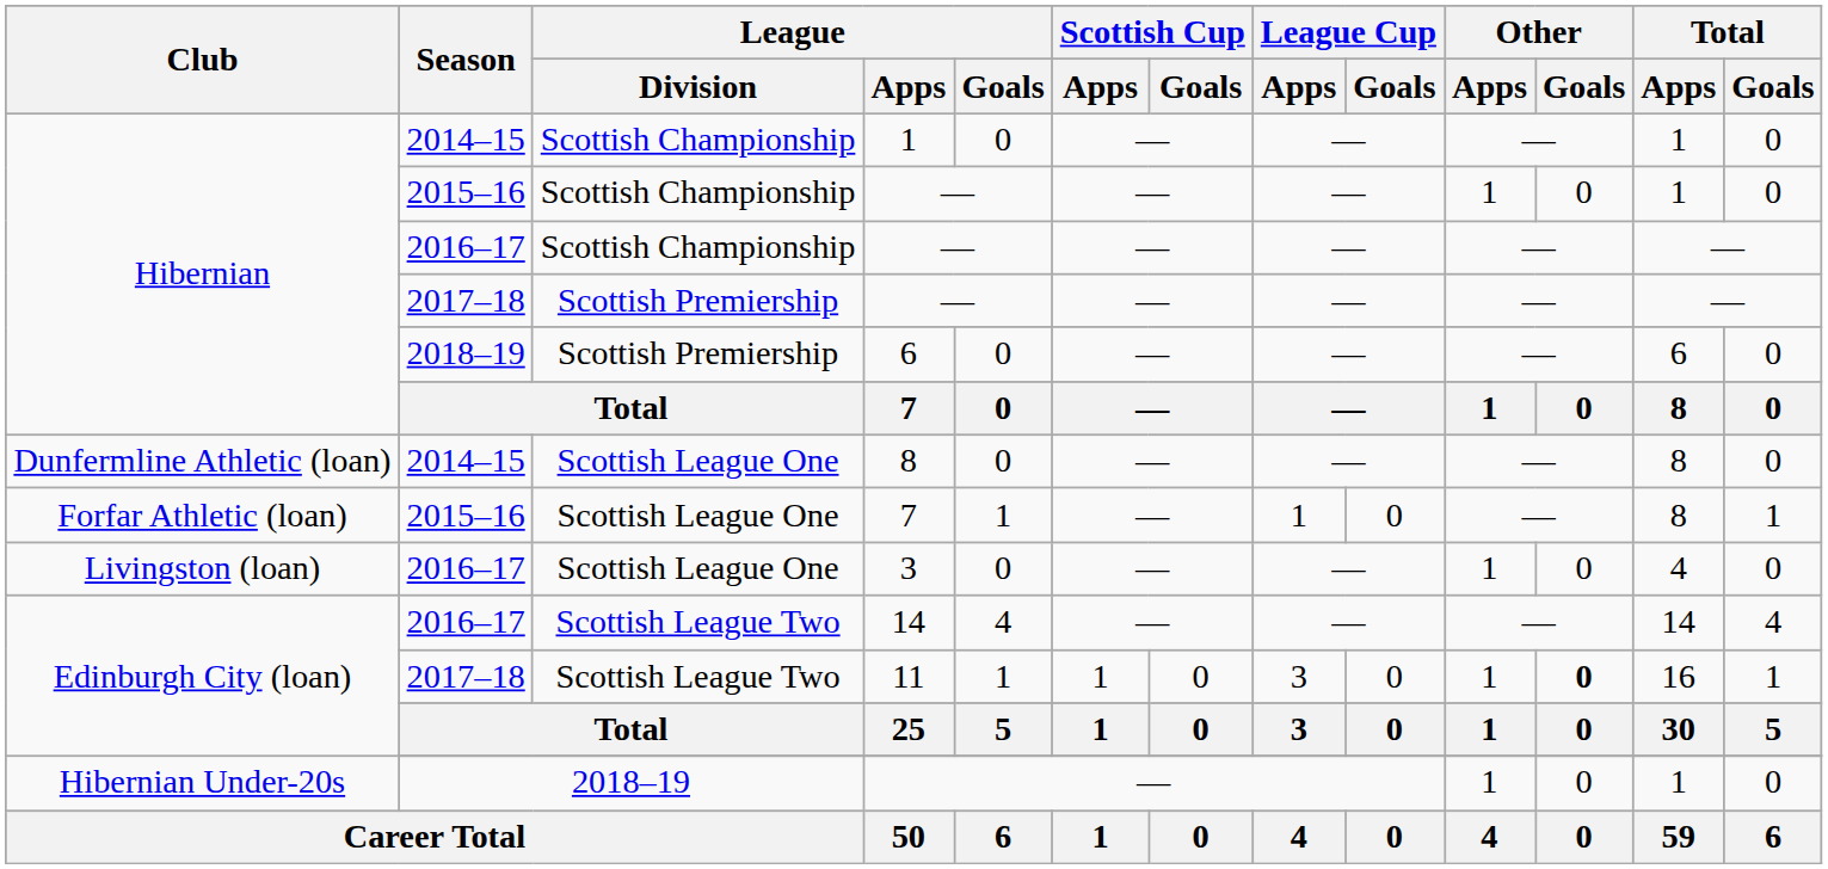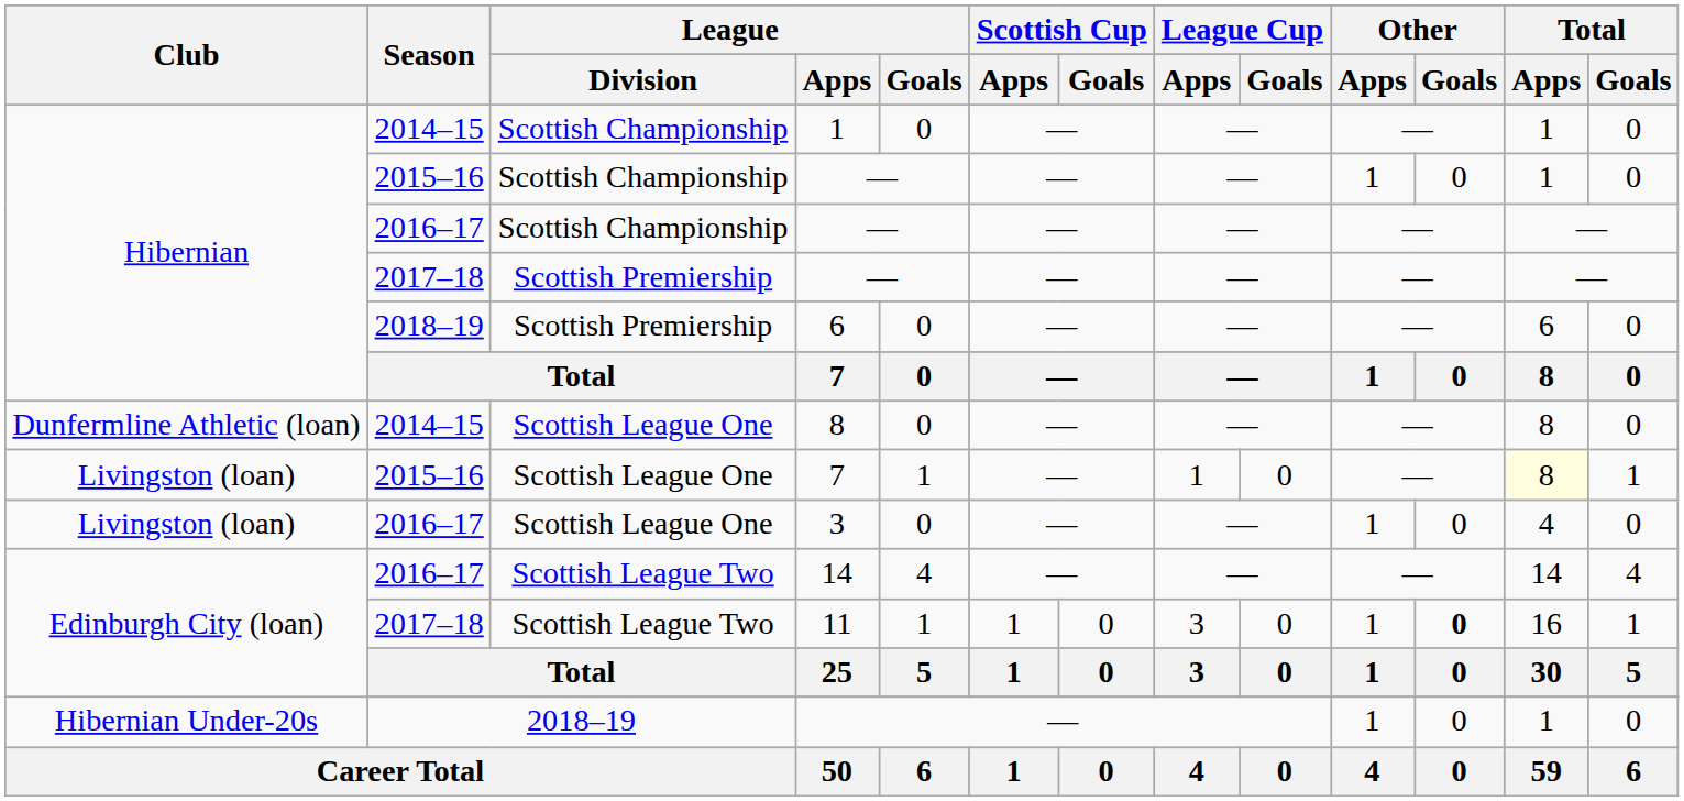2015–16 / 7 | Club: Forfar Athletic (loan) -> Livingston (loan)
2015–16 / 7 | Total / Apps: no background -> lightyellow background
